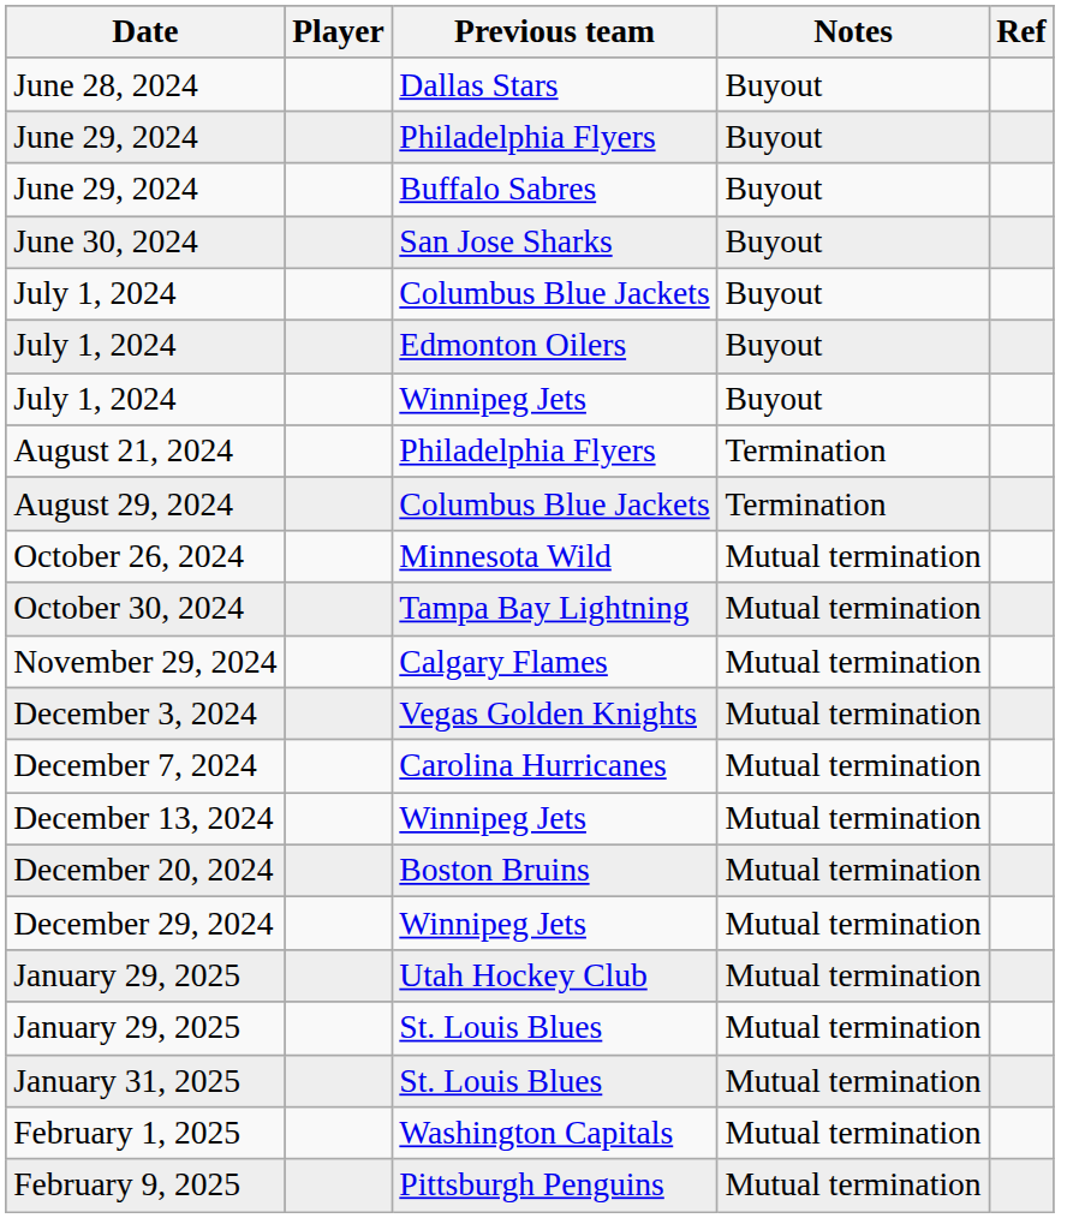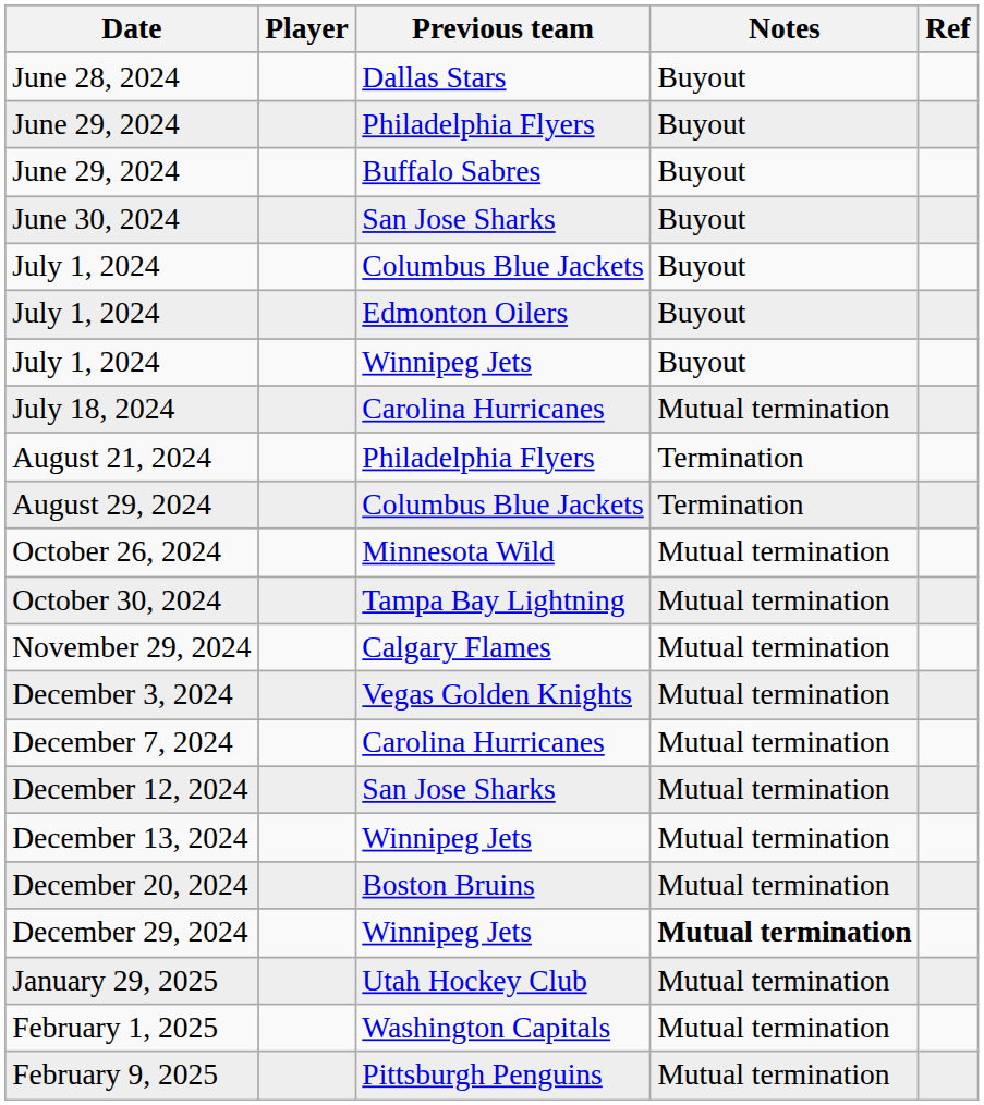+ row: July 18, 2024 | Carolina Hurricanes | Mutual termination
+ row: December 12, 2024 | San Jose Sharks | Mutual termination
December 29, 2024 | Notes: normal -> bold
- row: January 29, 2025 | St. Louis Blues | Mutual termination
- row: January 31, 2025 | St. Louis Blues | Mutual termination
